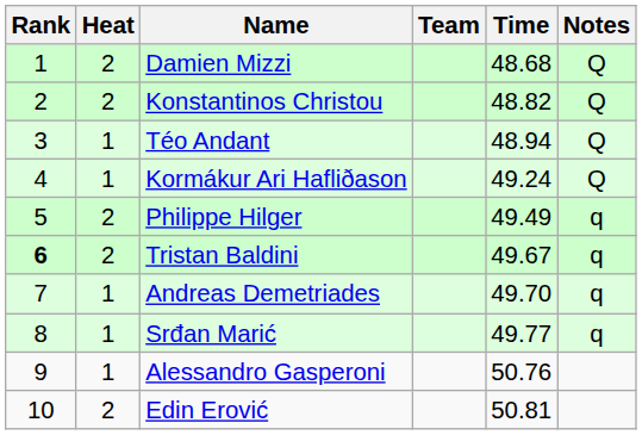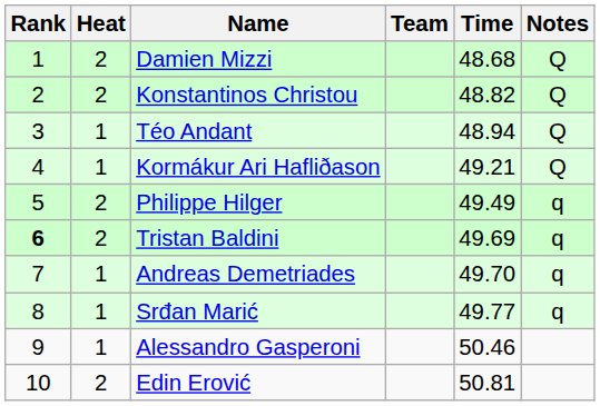Kormákur Ari Hafliðason | Time: 49.24 -> 49.21
Tristan Baldini | Time: 49.67 -> 49.69
Alessandro Gasperoni | Time: 50.76 -> 50.46
